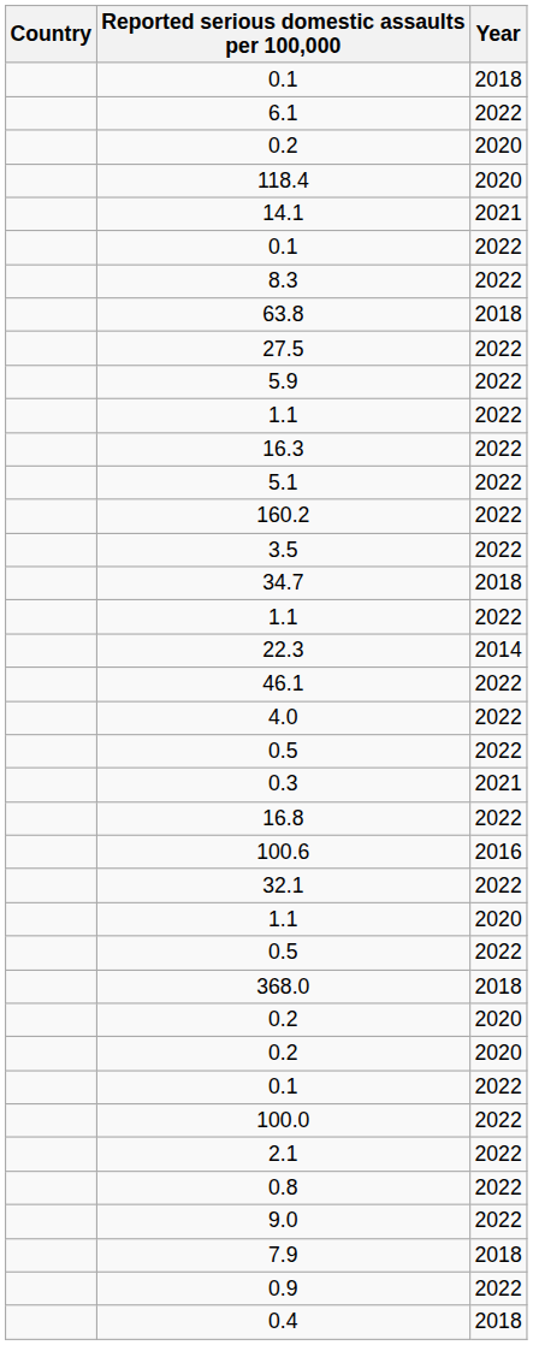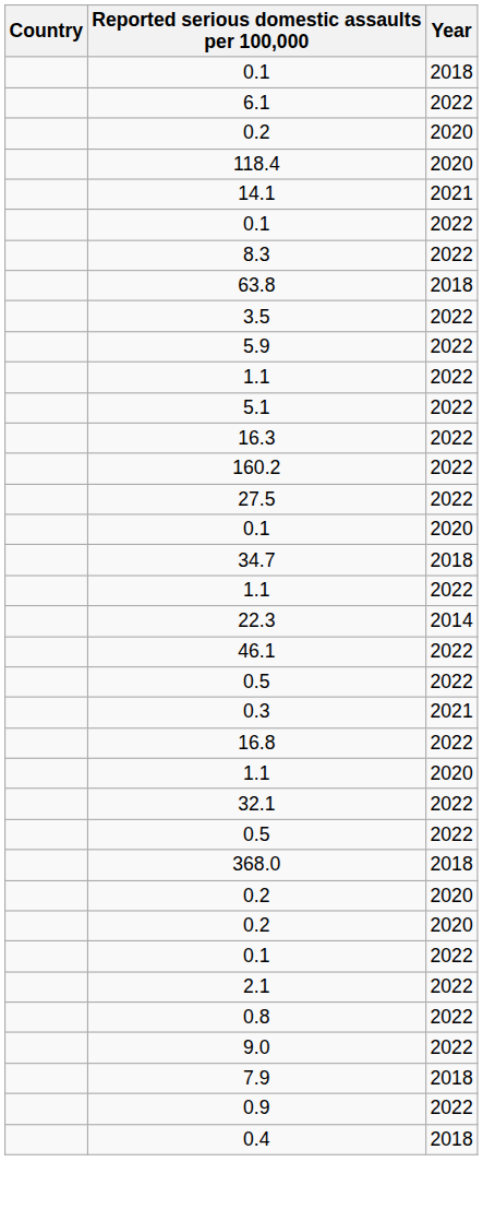rows swapped: 3.5 <-> 27.5
rows swapped: 16.3 <-> 5.1
+ row: 0.1 | 2020
- row: 4.0 | 2022
- row: 100.6 | 2016
rows swapped: 1.1 / 2020 <-> 32.1
- row: 100.0 | 2022
